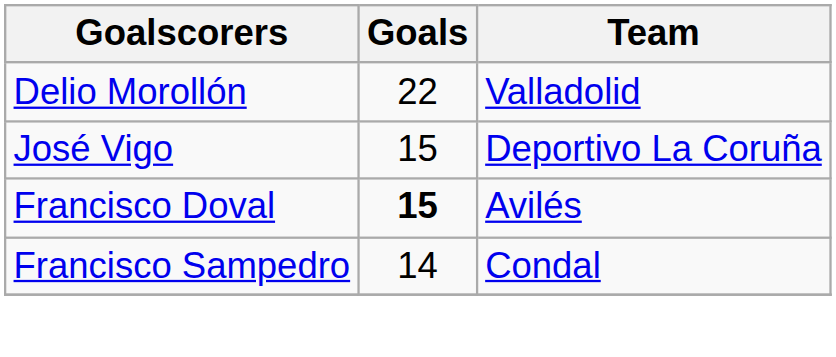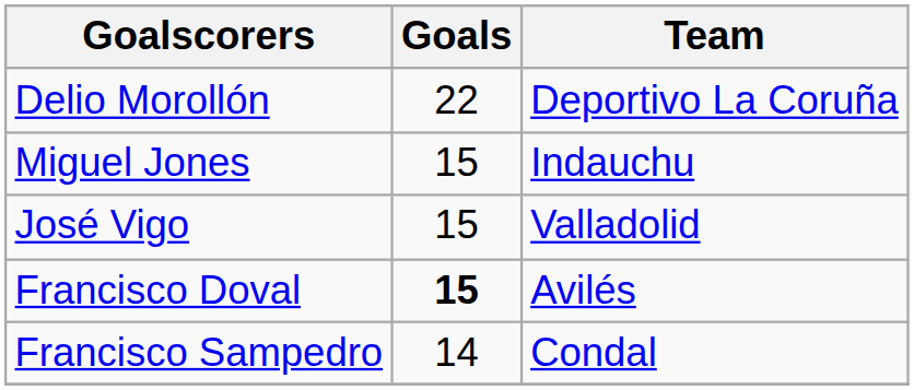Delio Morollón | Team: Valladolid -> Deportivo La Coruña
+ row: Miguel Jones | 15 | Indauchu
José Vigo | Team: Deportivo La Coruña -> Valladolid
